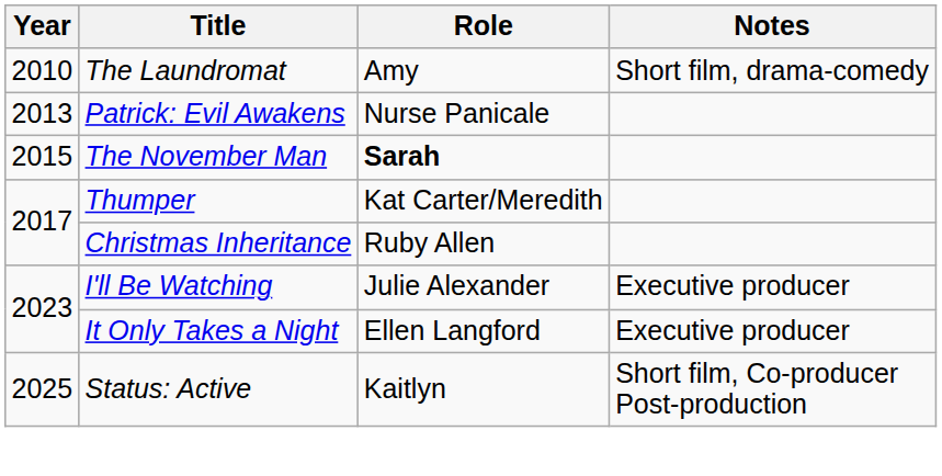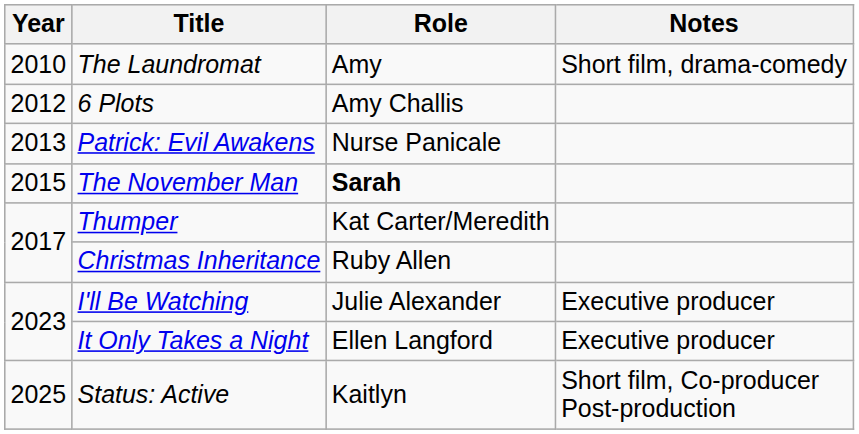+ row: 2012 | 6 Plots | Amy Challis
